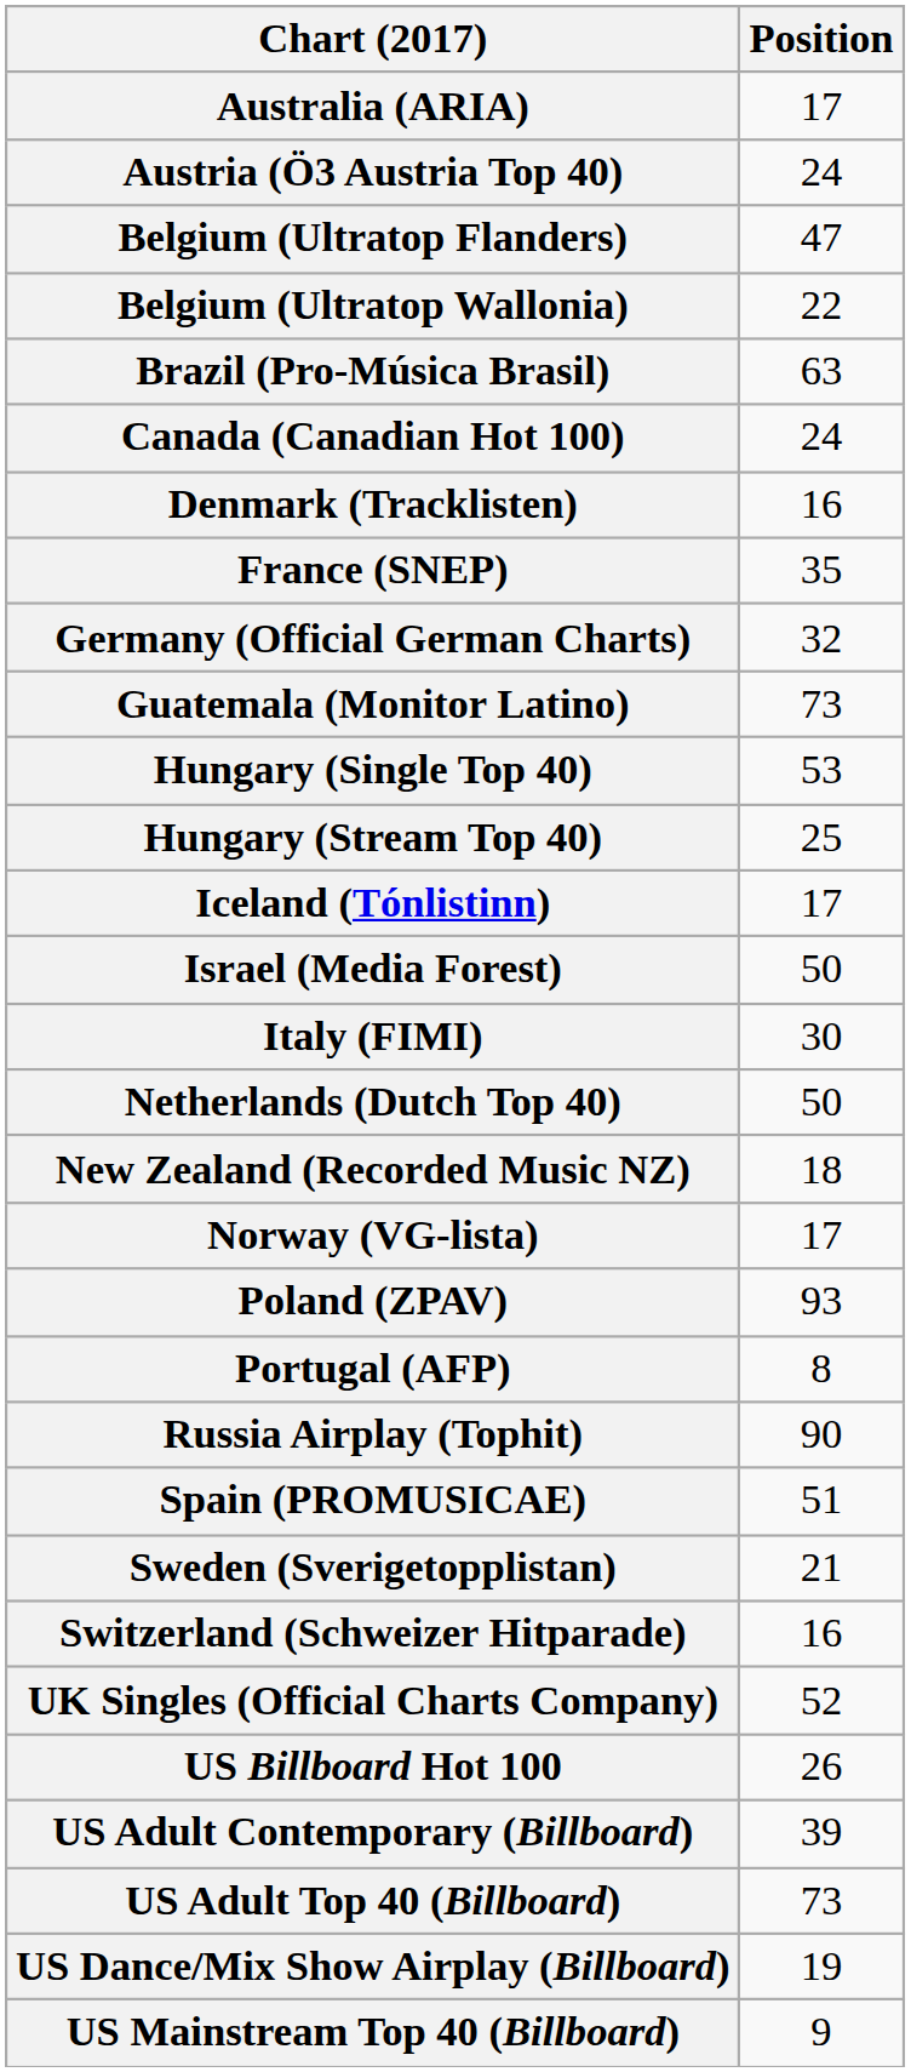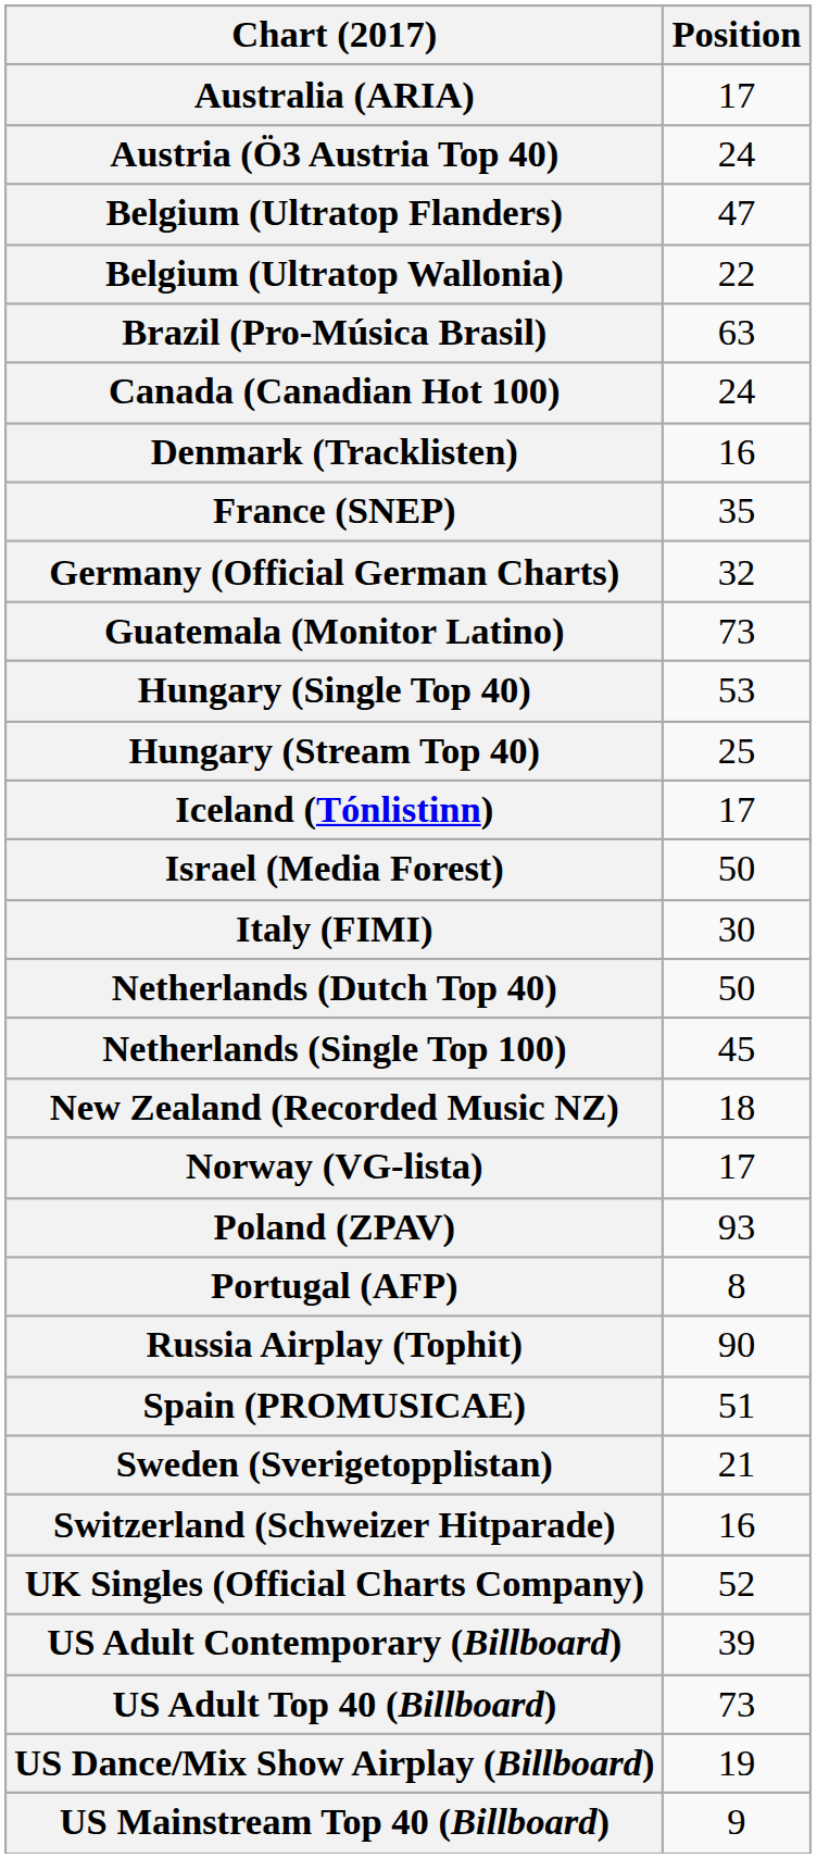+ row: Netherlands (Single Top 100) | 45
- row: US Billboard Hot 100 | 26
